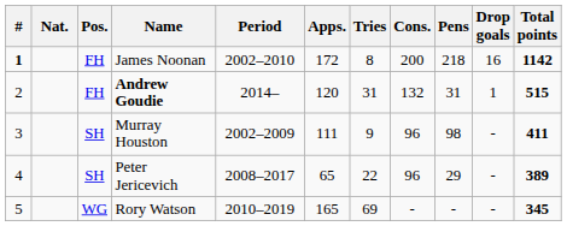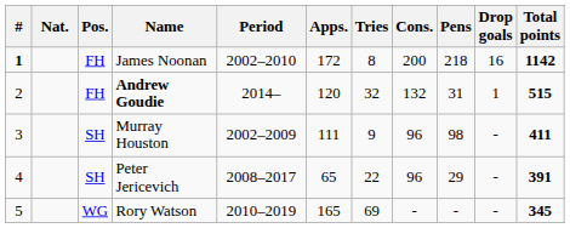Andrew Goudie | Tries: 31 -> 32
Peter Jericevich | Total points: 389 -> 391
